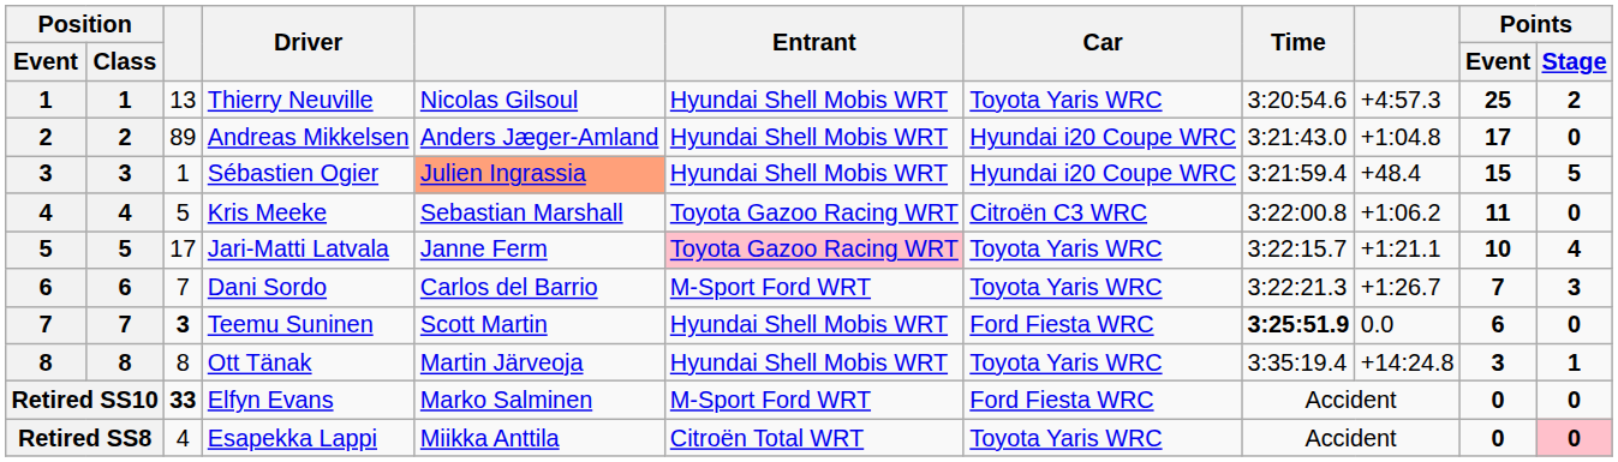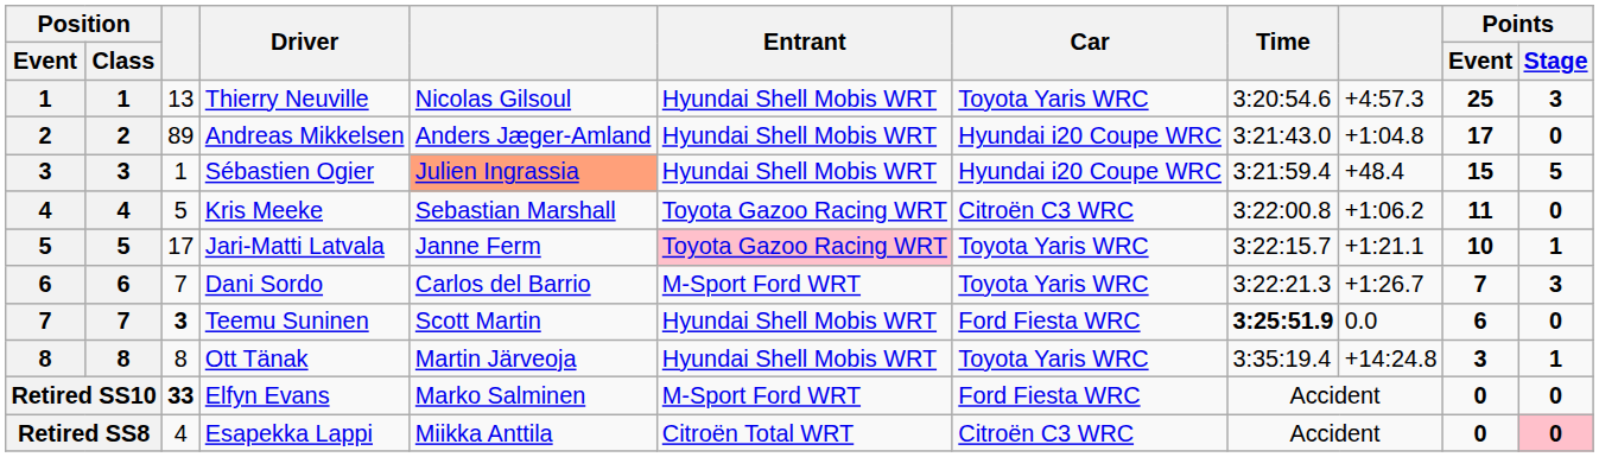Thierry Neuville | Points / Stage: 2 -> 3
Jari-Matti Latvala | Points / Stage: 4 -> 1
Esapekka Lappi | Car: Toyota Yaris WRC -> Citroën C3 WRC
